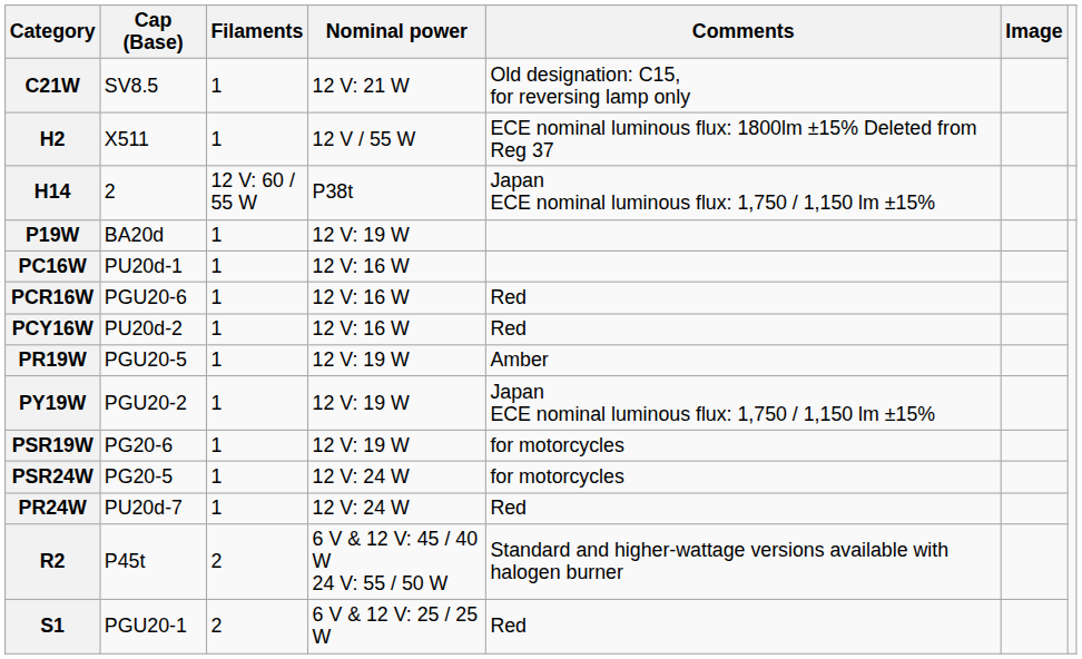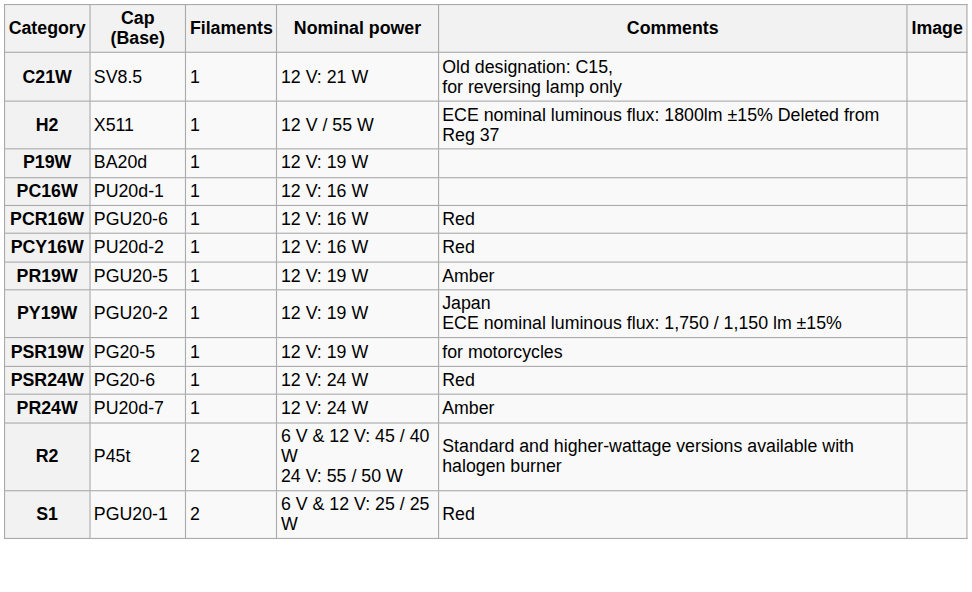- row: H14 | 2 | 12 V: 60 / 55 W | P38t | Japan ECE nominal luminous flux: 1,750 / 1,150 lm ±15%
PSR19W | Cap (Base): PG20-6 -> PG20-5
PSR24W | Cap (Base): PG20-5 -> PG20-6
PSR24W | Comments: for motorcycles -> Red
PR24W | Comments: Red -> Amber
